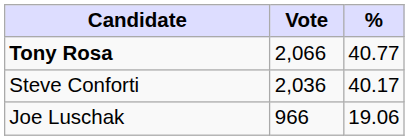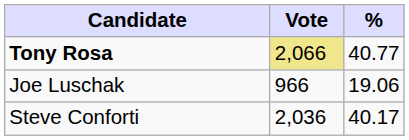Tony Rosa | Vote: no background -> khaki background
rows swapped: Steve Conforti <-> Joe Luschak
